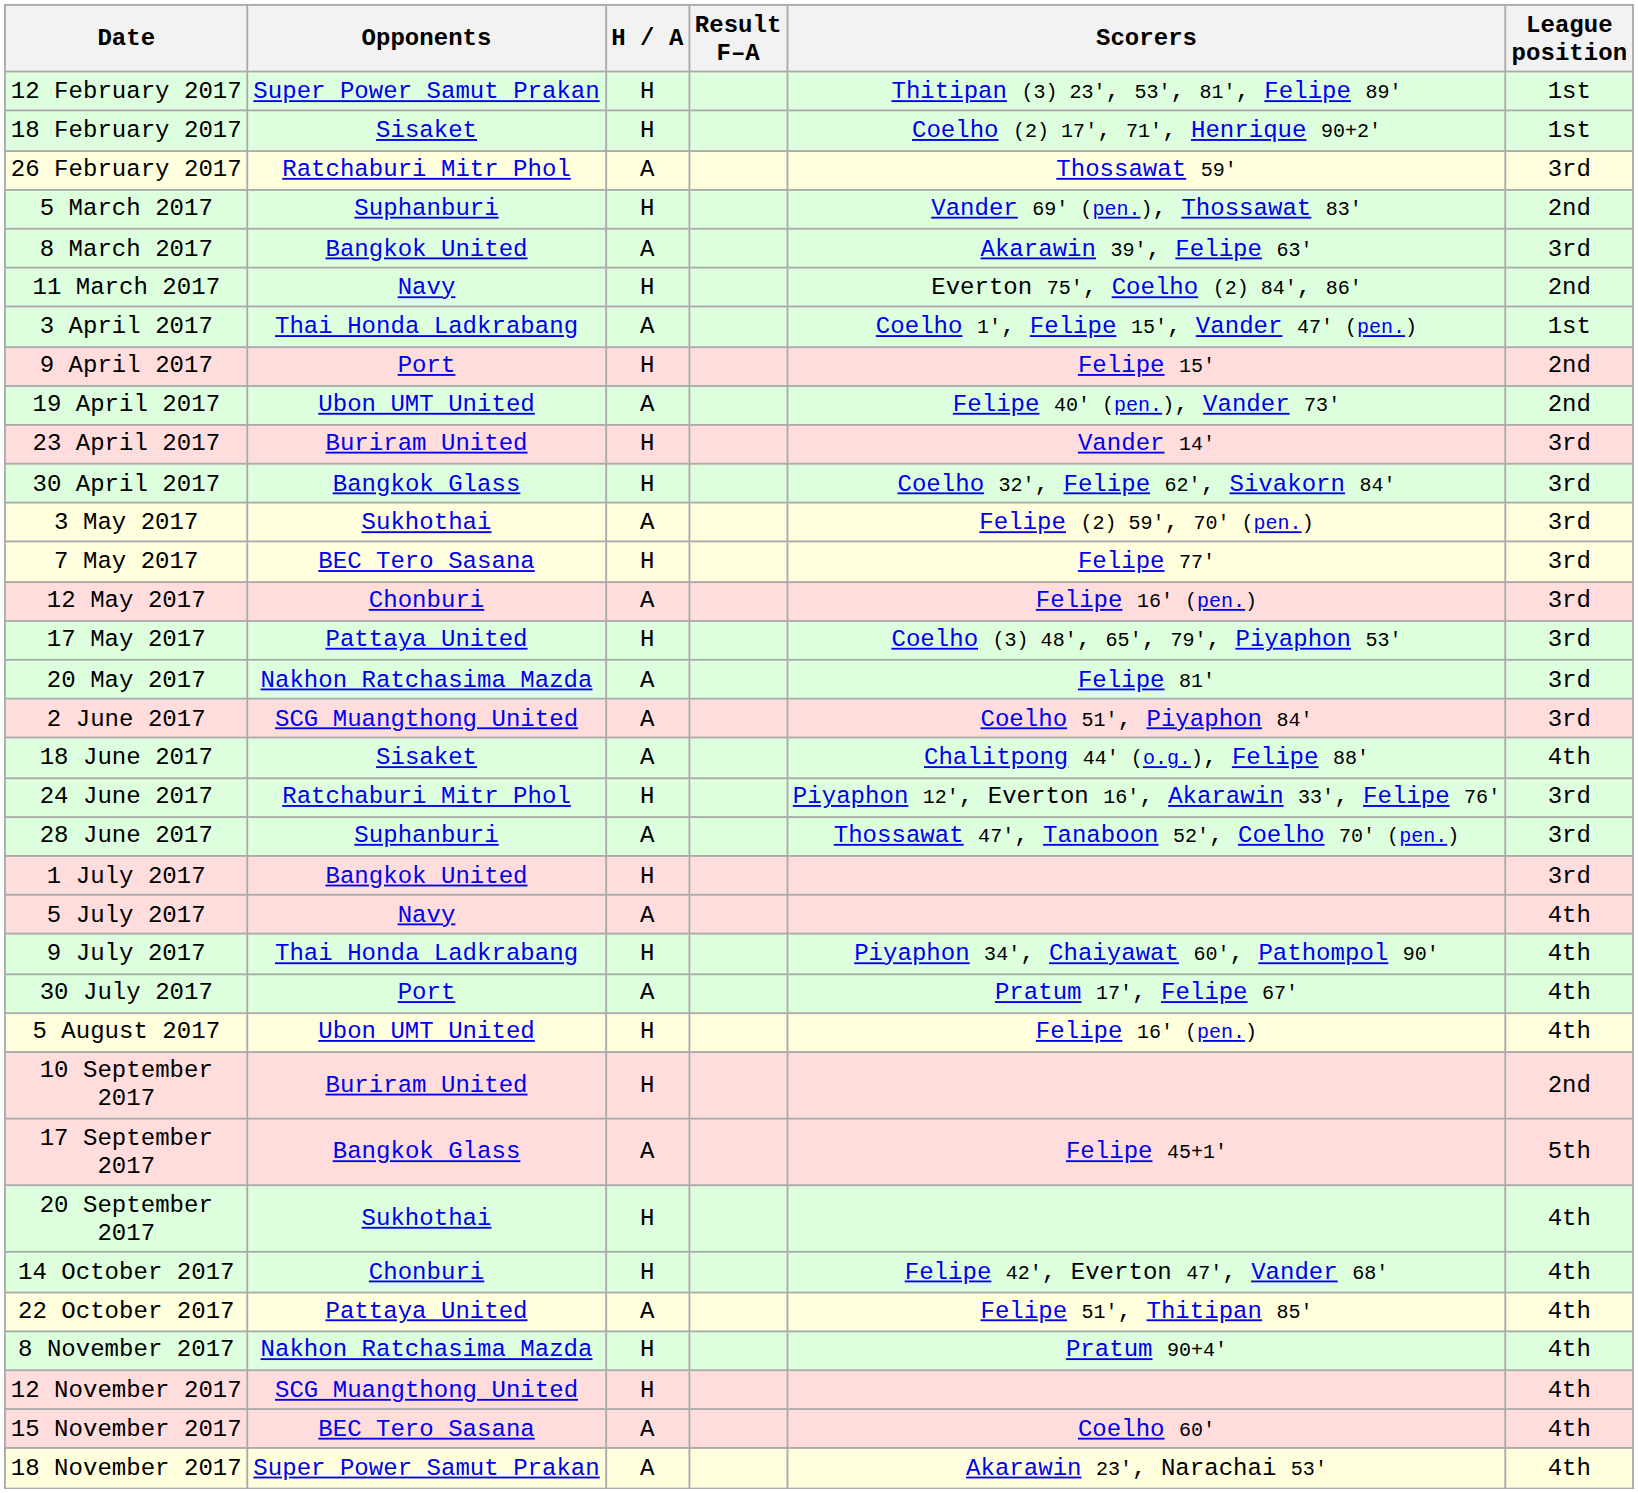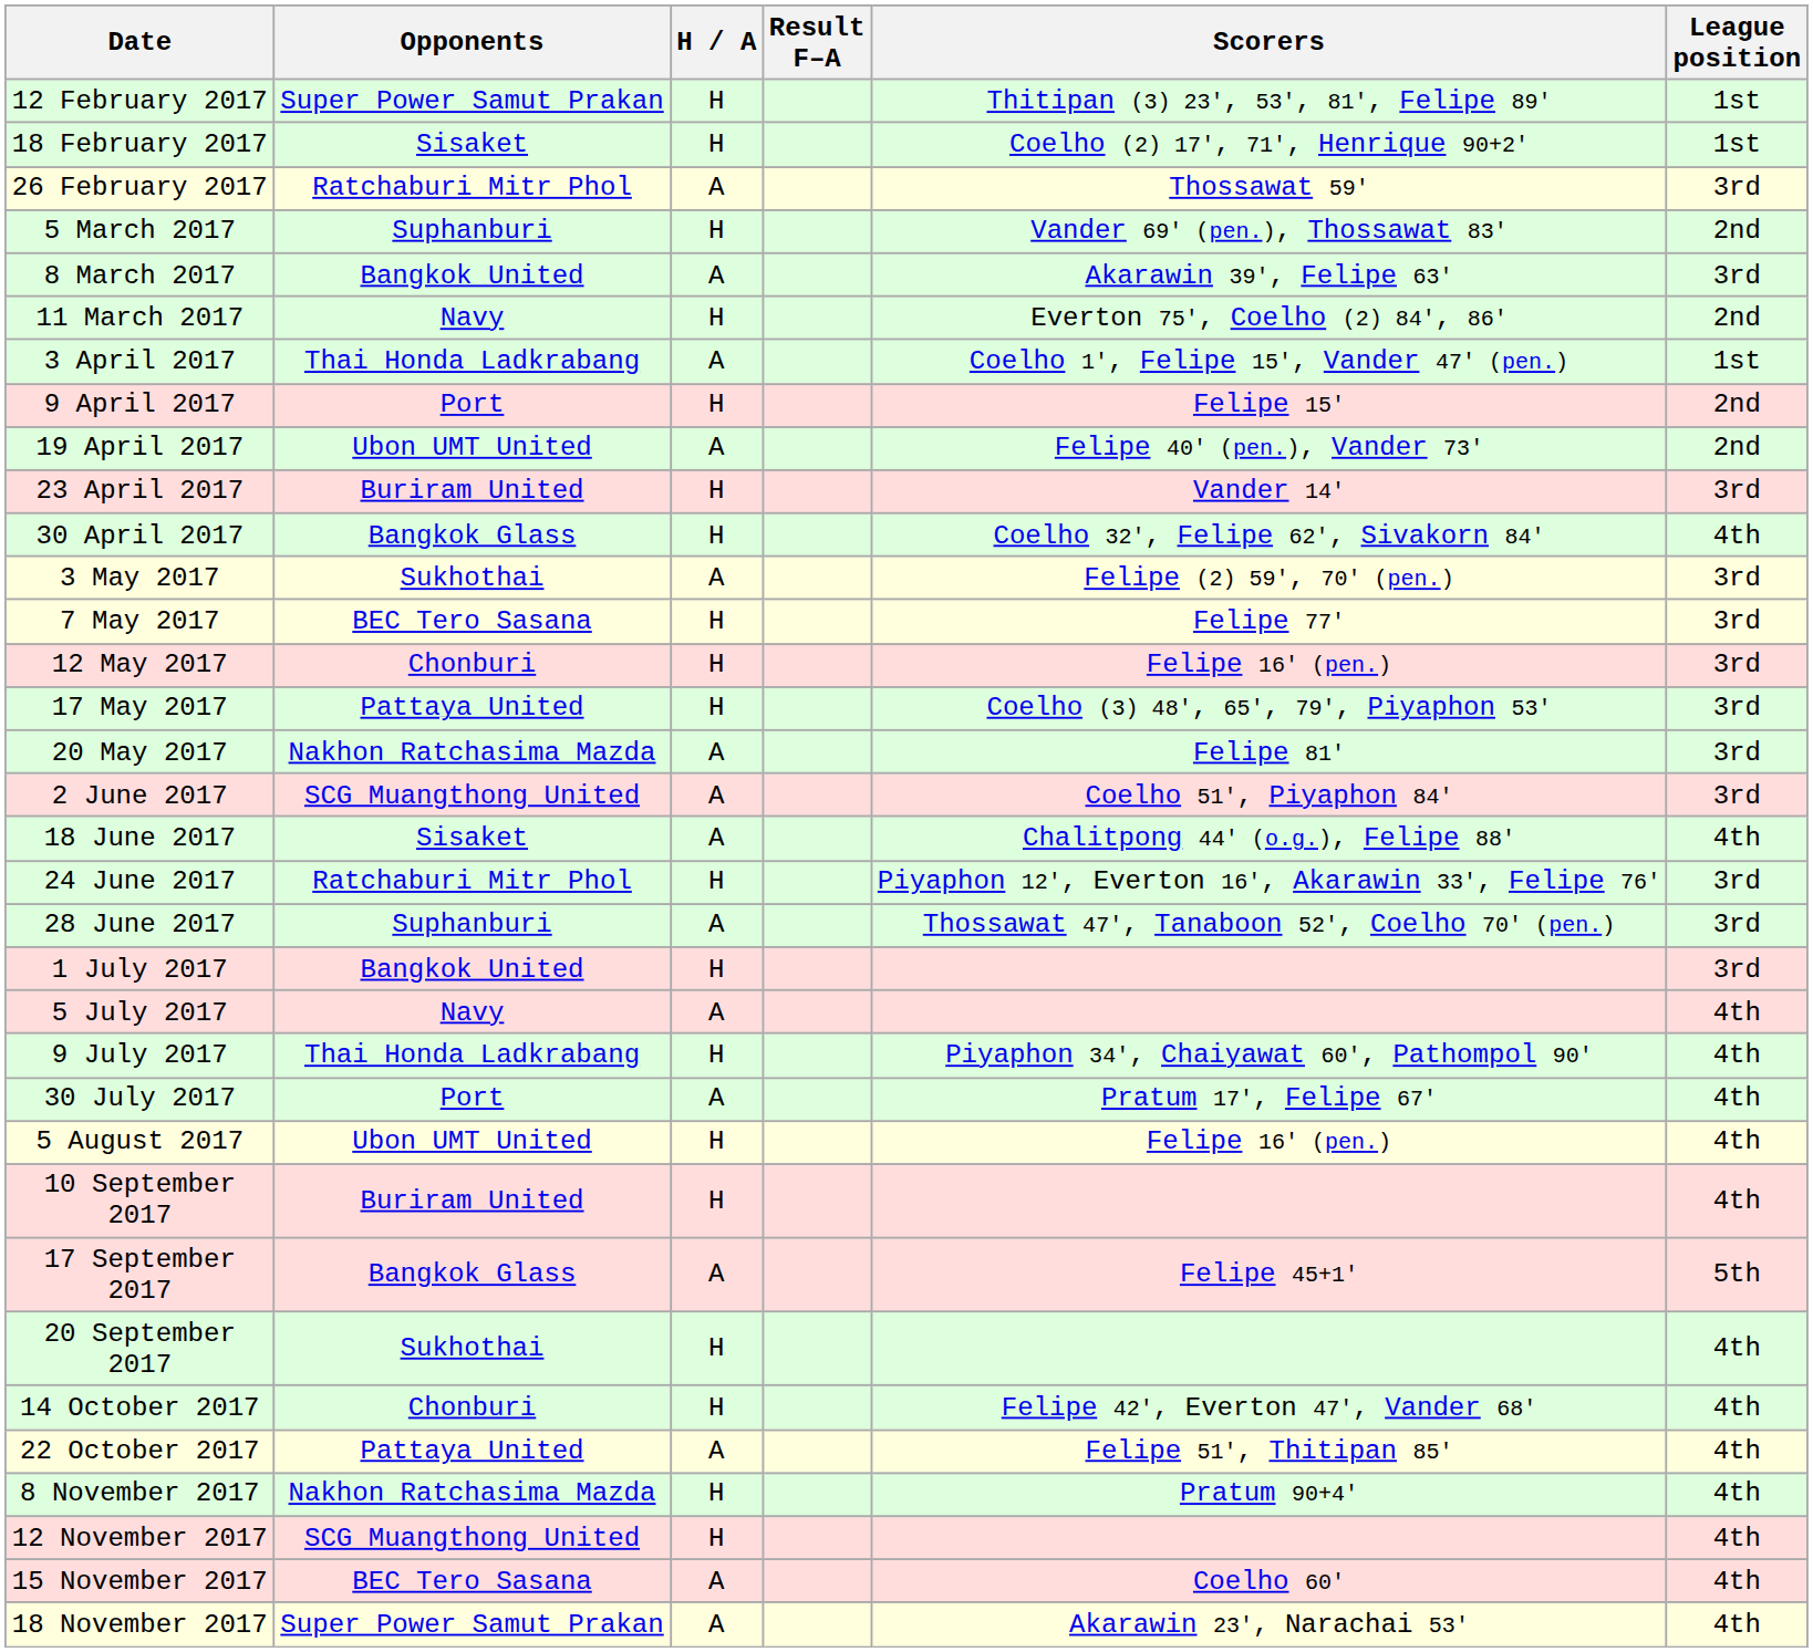30 April 2017 | League position: 3rd -> 4th
12 May 2017 | H / A: A -> H
10 September 2017 | League position: 2nd -> 4th
